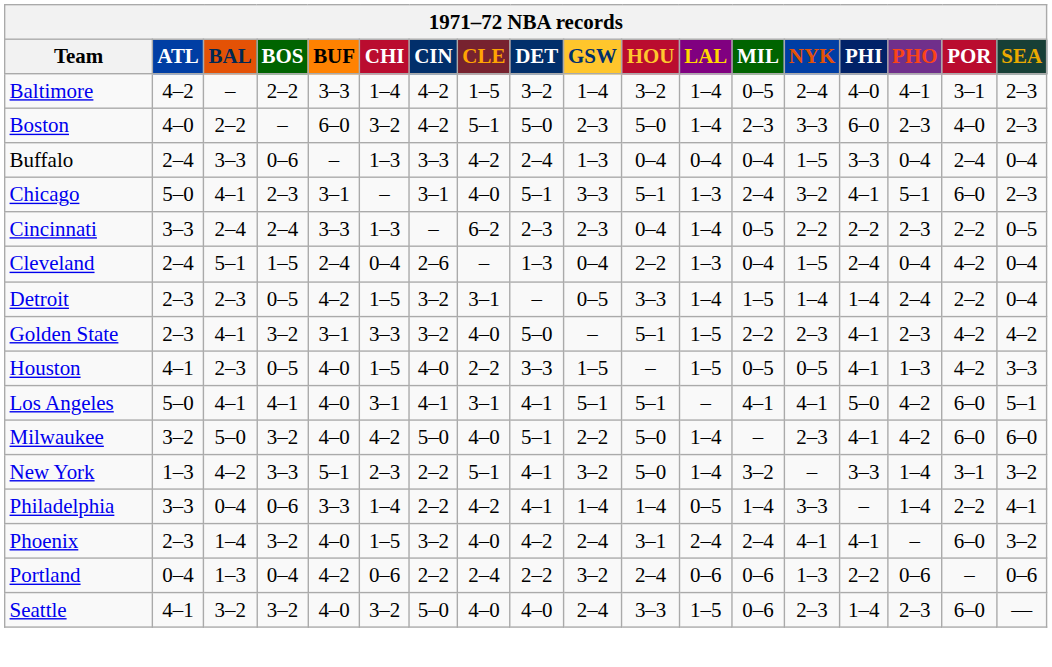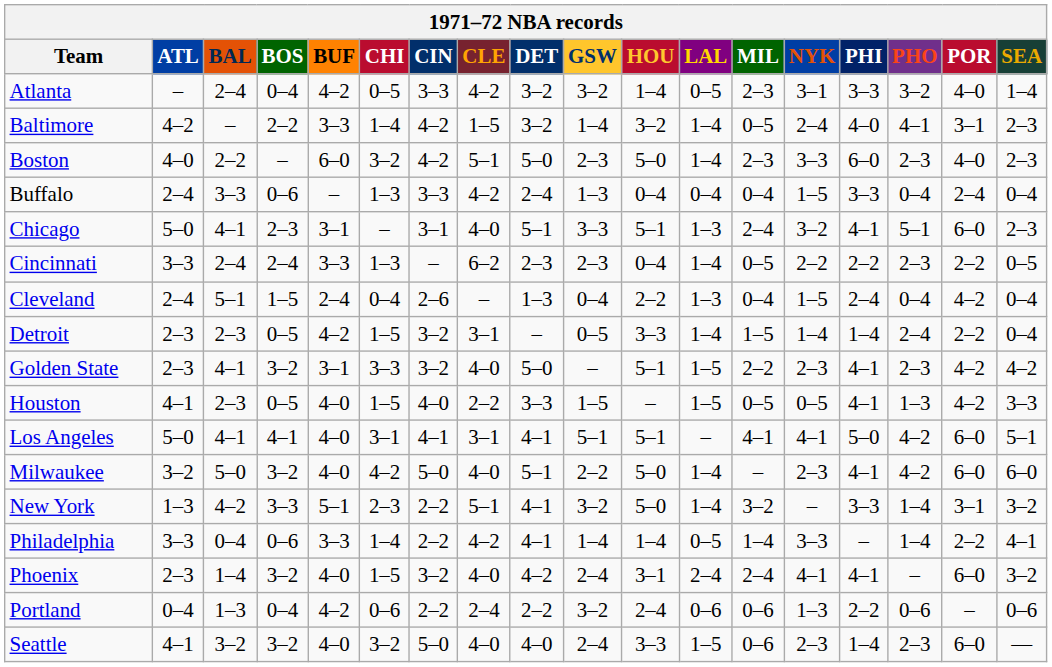+ row: Atlanta | – | 2–4 | 0–4 | 4–2 | 0–5 | 3–3 | 4–2 | 3–2 | 3–2 | 1–4 | 0–5 | 2–3 | 3–1 | 3–3 | 3–2 | 4–0 | 1–4
